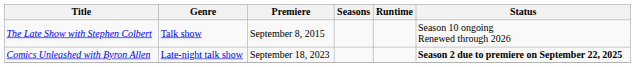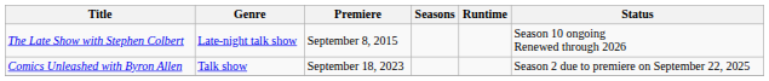The Late Show with Stephen Colbert | Genre: Talk show -> Late-night talk show
Comics Unleashed with Byron Allen | Genre: Late-night talk show -> Talk show
Comics Unleashed with Byron Allen | Status: bold -> normal
